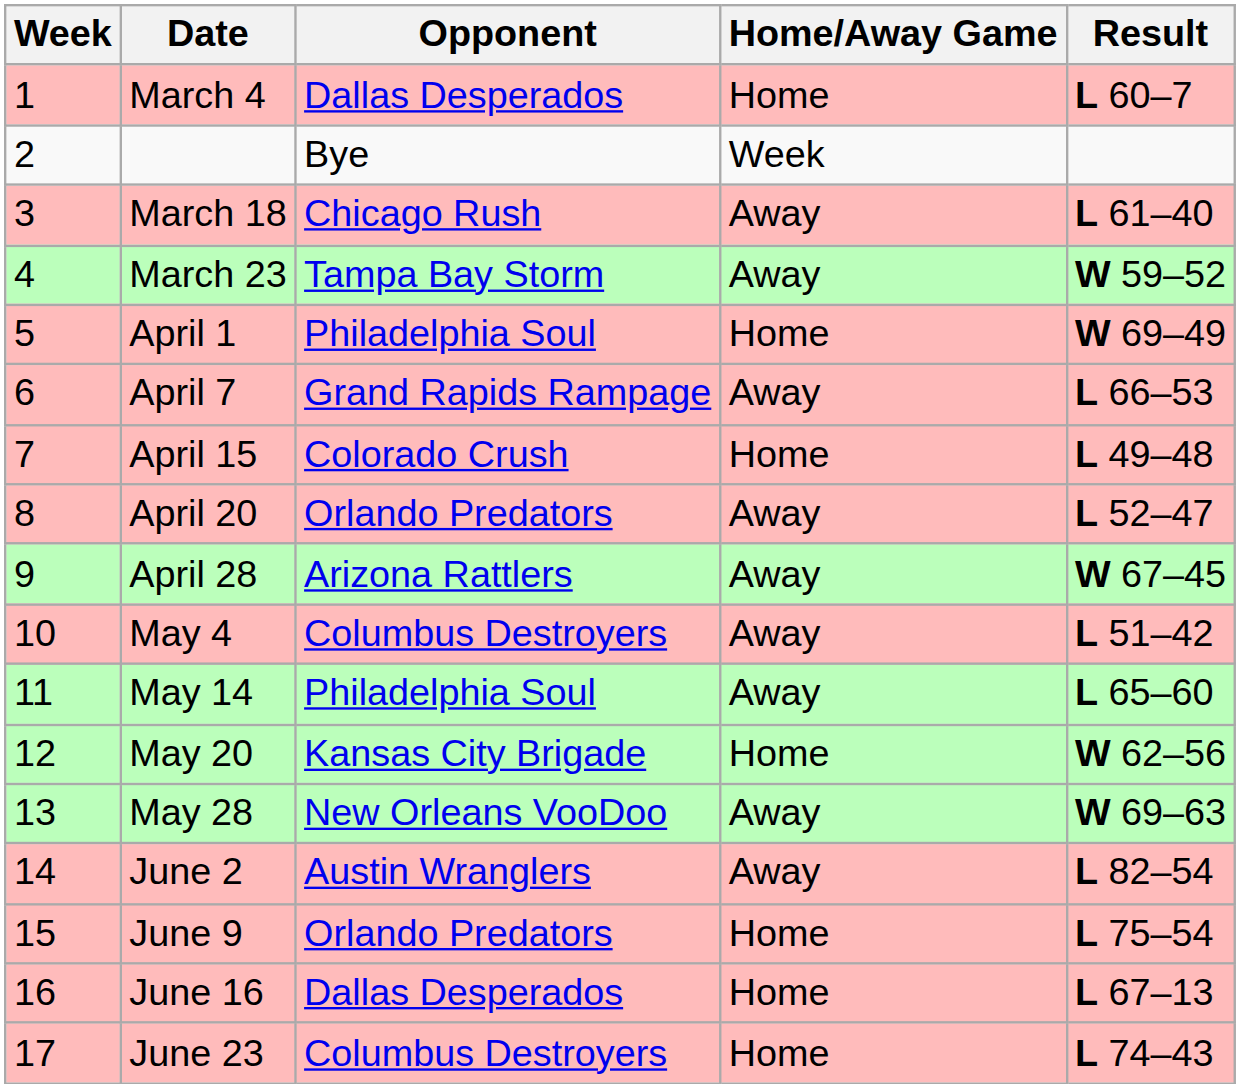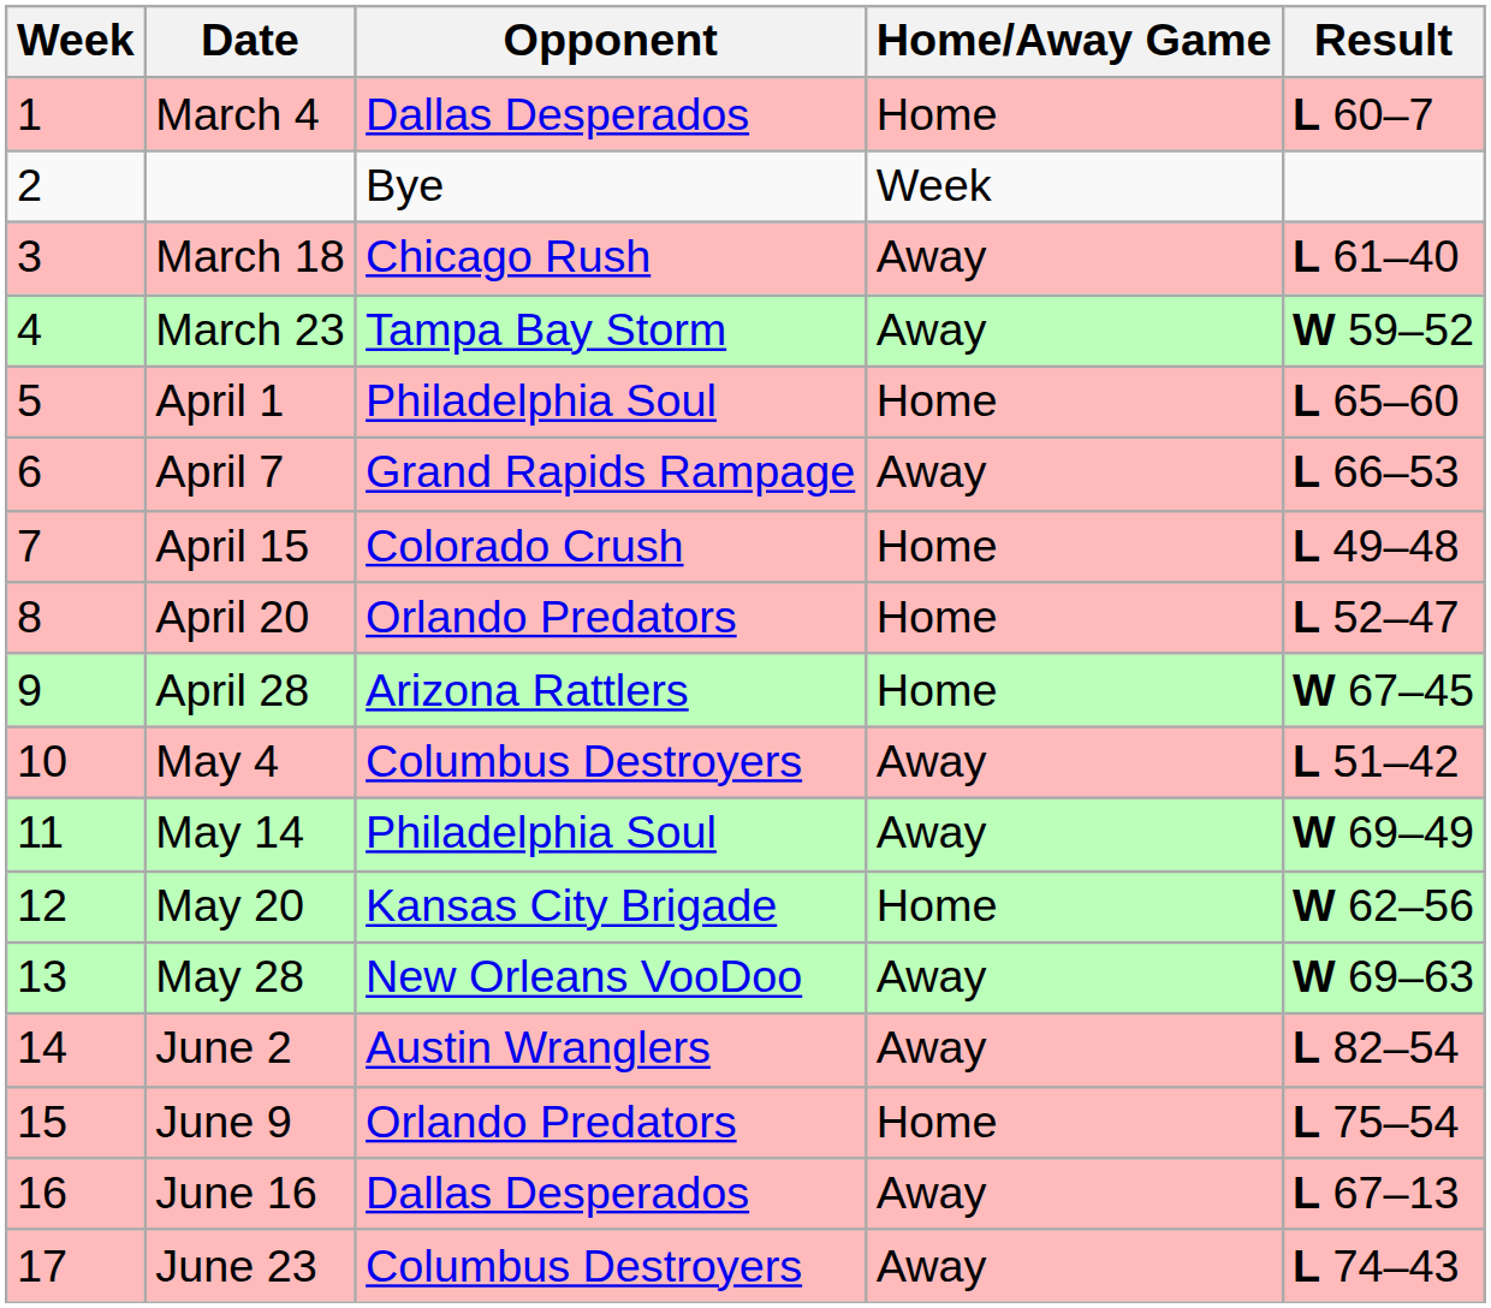April 1 | Result: W 69–49 -> L 65–60
April 20 | Home/Away Game: Away -> Home
April 28 | Home/Away Game: Away -> Home
May 14 | Result: L 65–60 -> W 69–49
June 16 | Home/Away Game: Home -> Away
June 23 | Home/Away Game: Home -> Away
